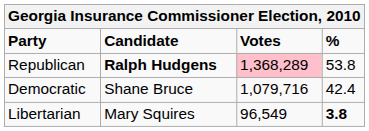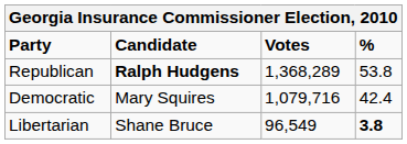Republican | Votes: pink background -> no background
Democratic | Candidate: Shane Bruce -> Mary Squires
Libertarian | Candidate: Mary Squires -> Shane Bruce
